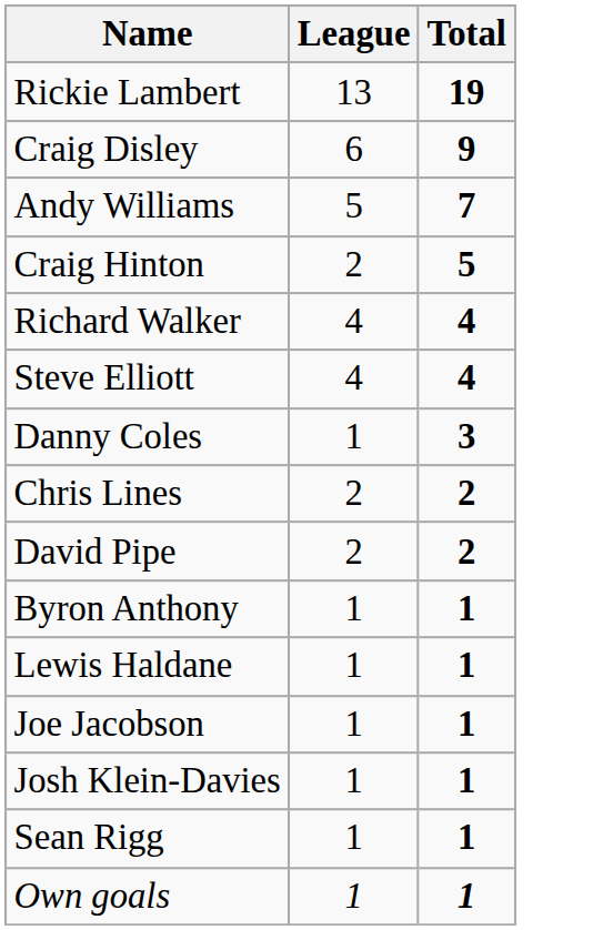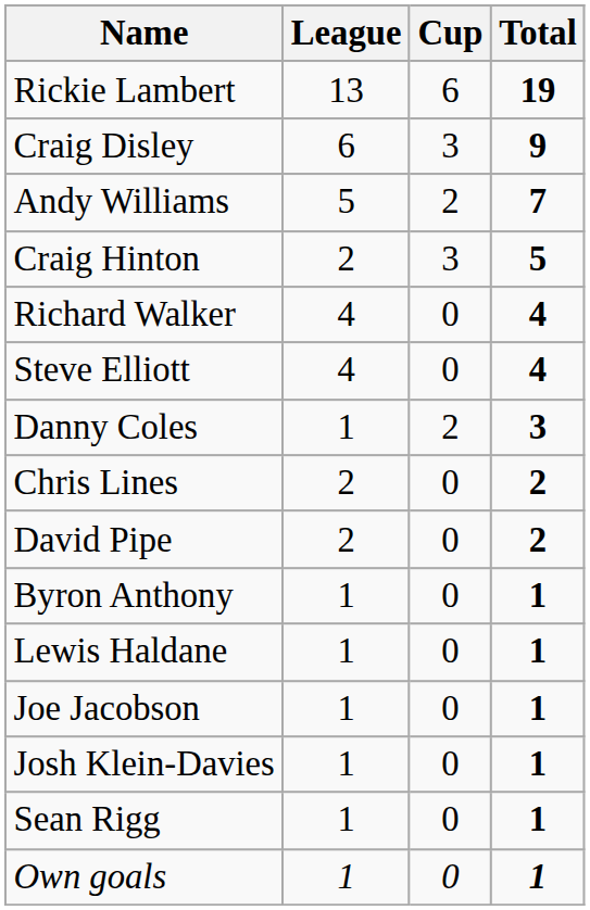+ column: Cup | 6 | 3 | 2 | 3 | 0 | 0 | 2 | 0 | 0 | 0 | 0 | 0 | 0 | 0 | 0
